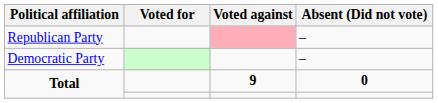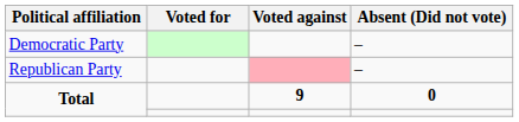rows swapped: Democratic Party <-> Republican Party
